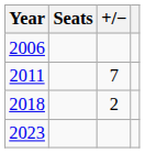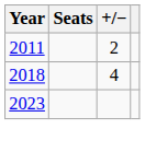- row: 2006
2011 | +/−: 7 -> 2
2018 | +/−: 2 -> 4
